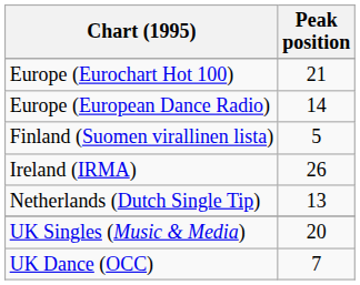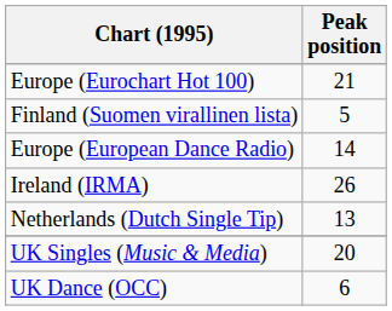rows swapped: Europe (European Dance Radio) <-> Finland (Suomen virallinen lista)
UK Dance (OCC) | Peak position: 7 -> 6
